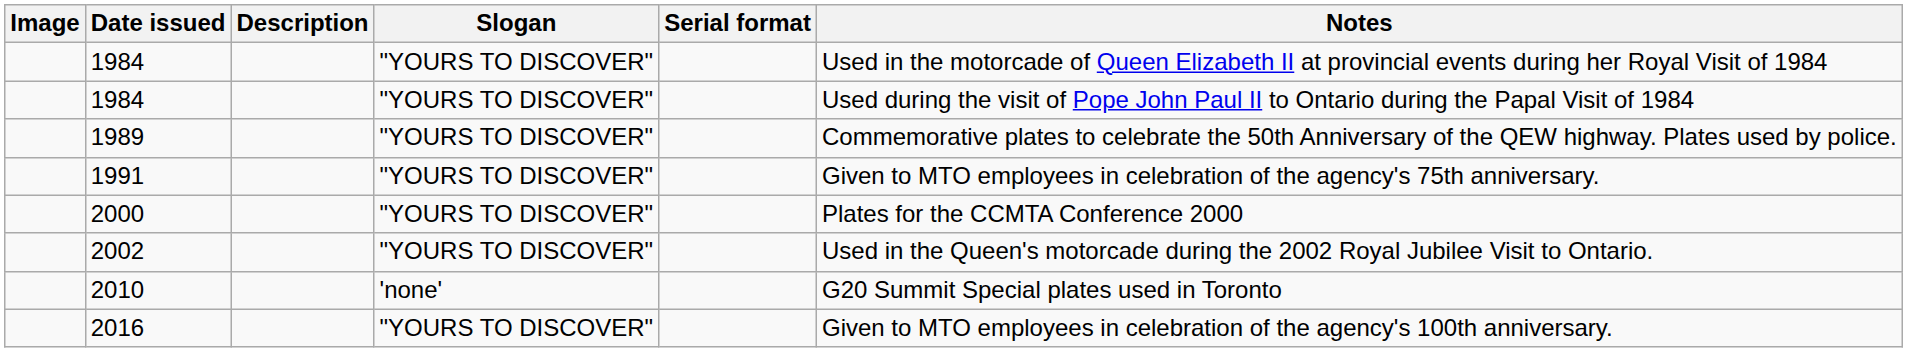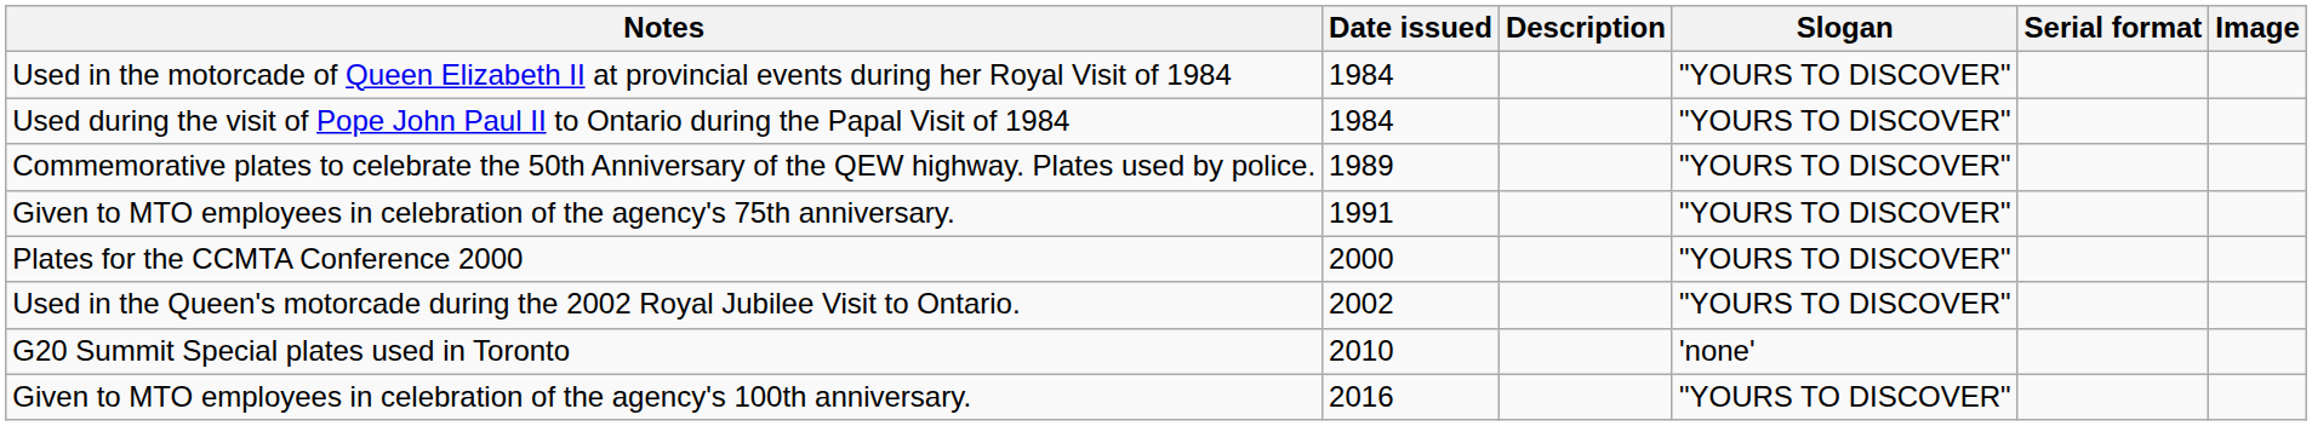columns swapped: Image <-> Notes
